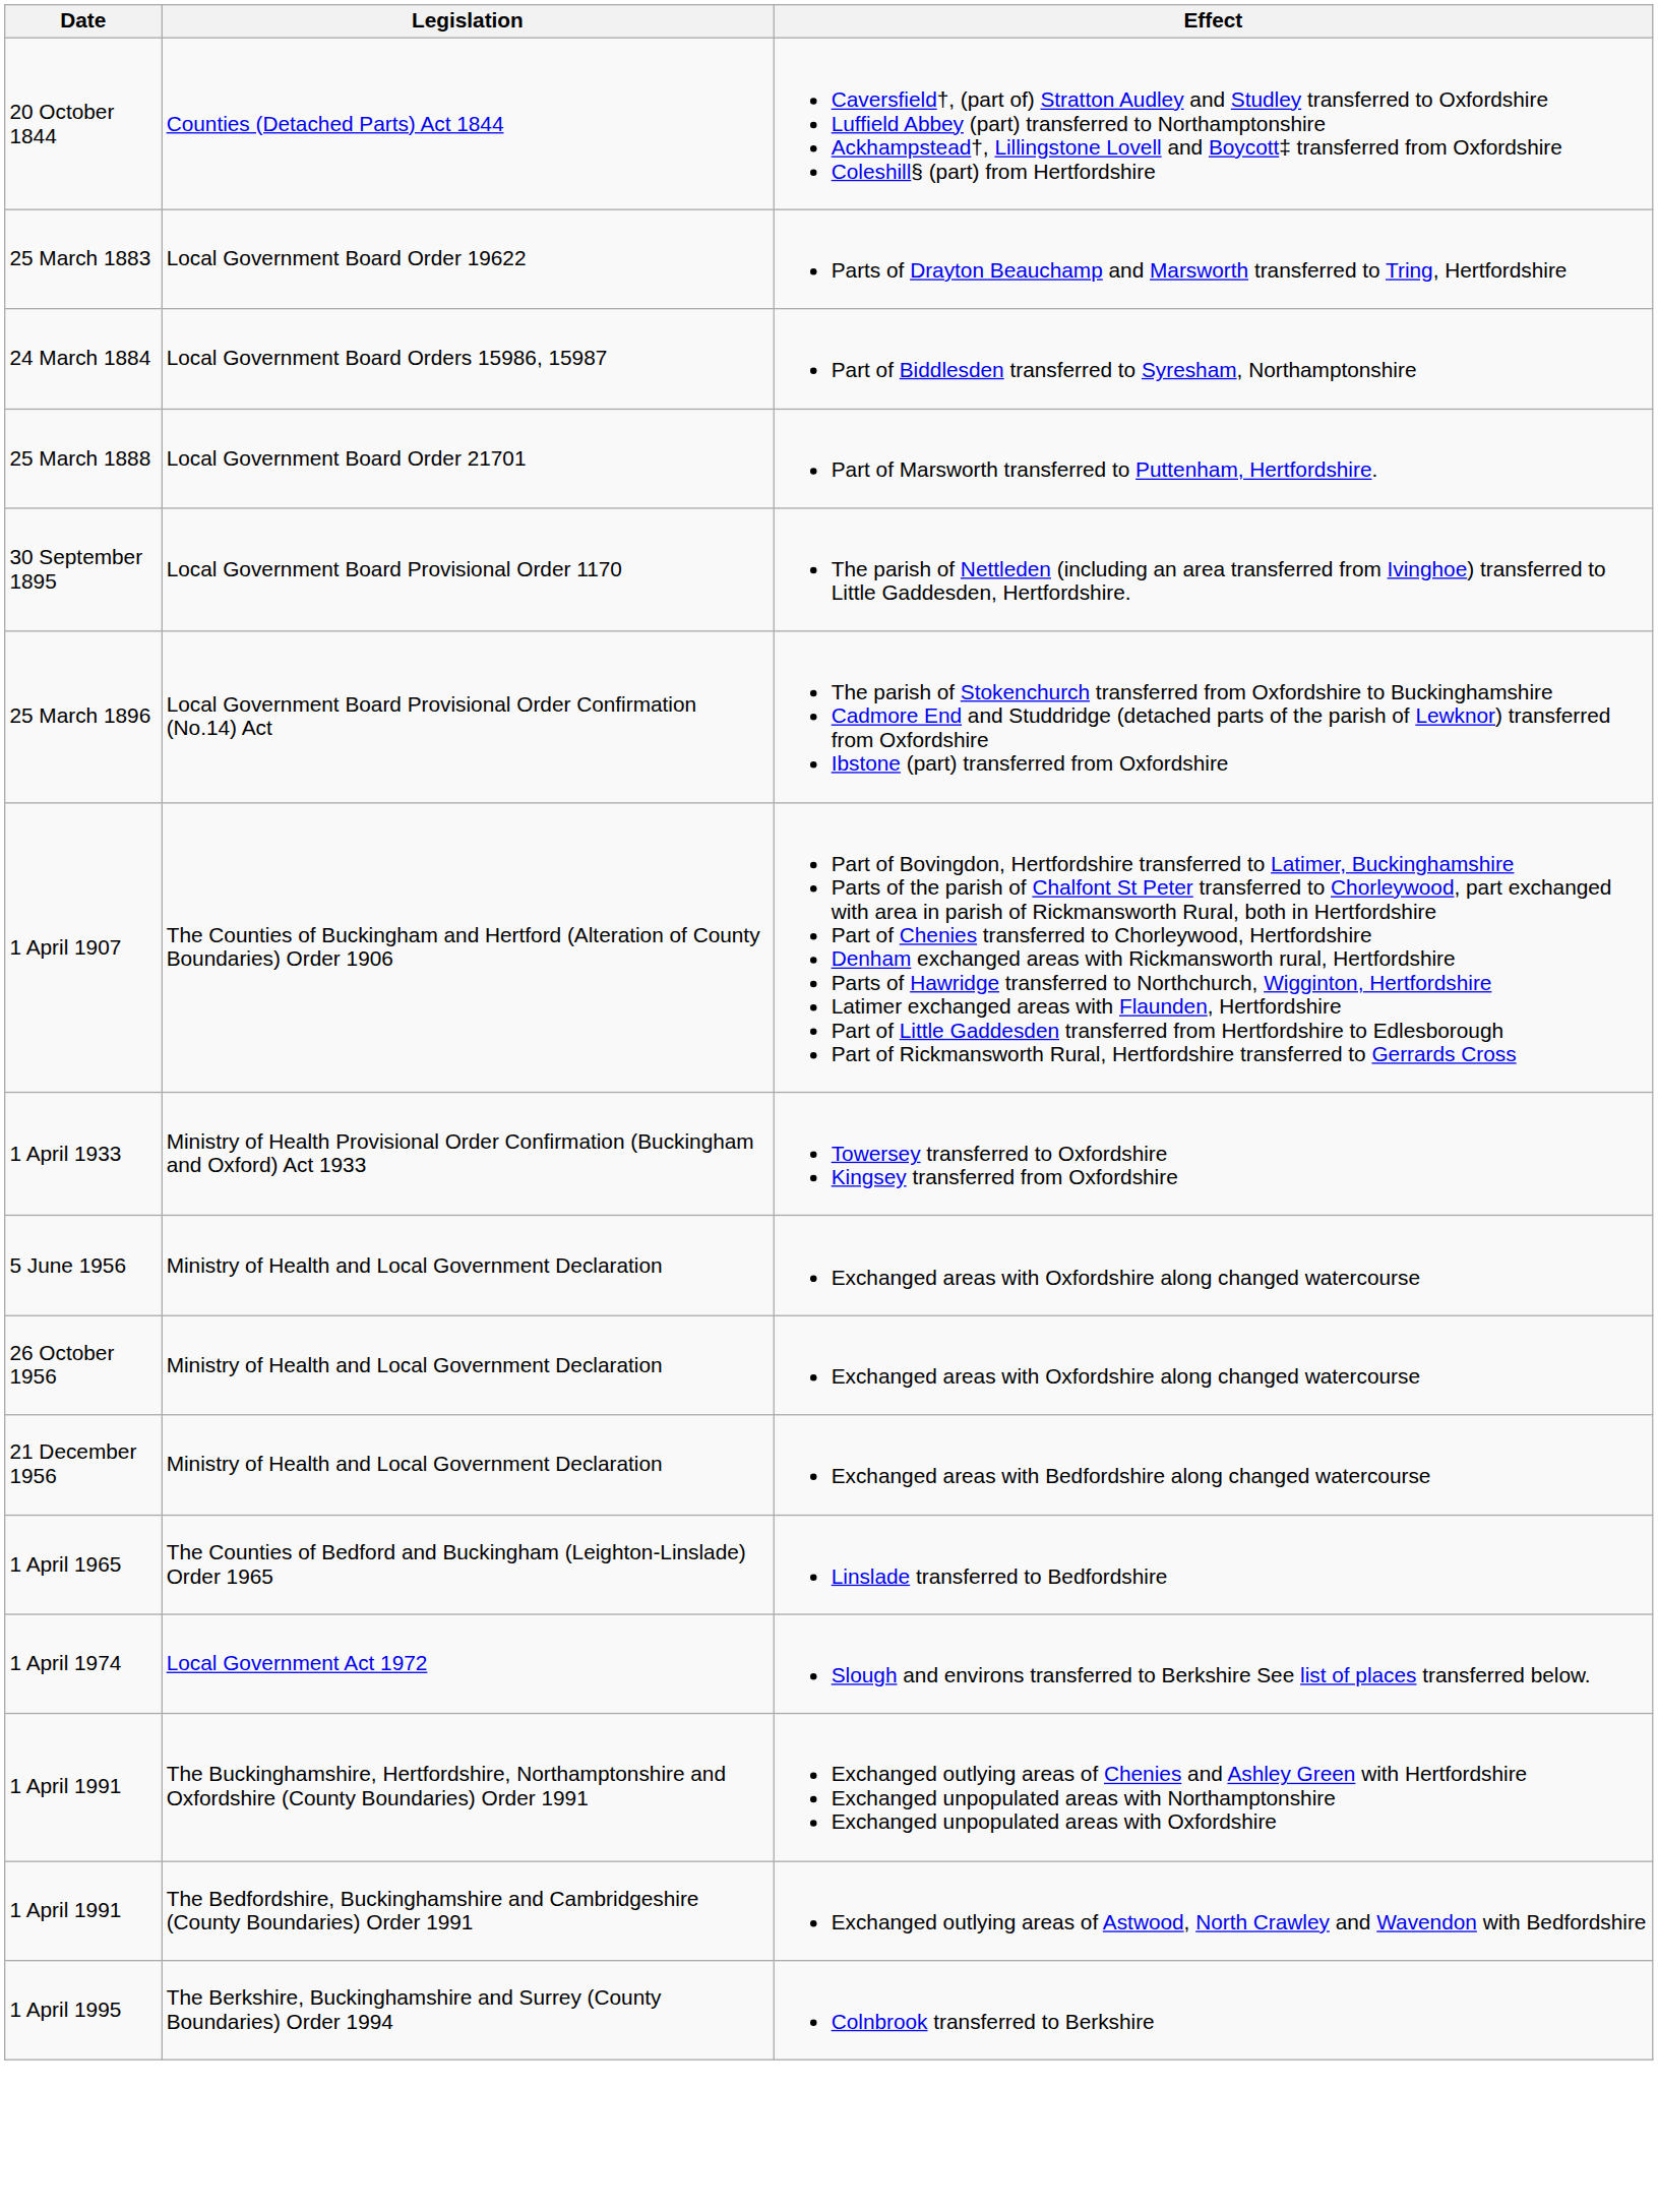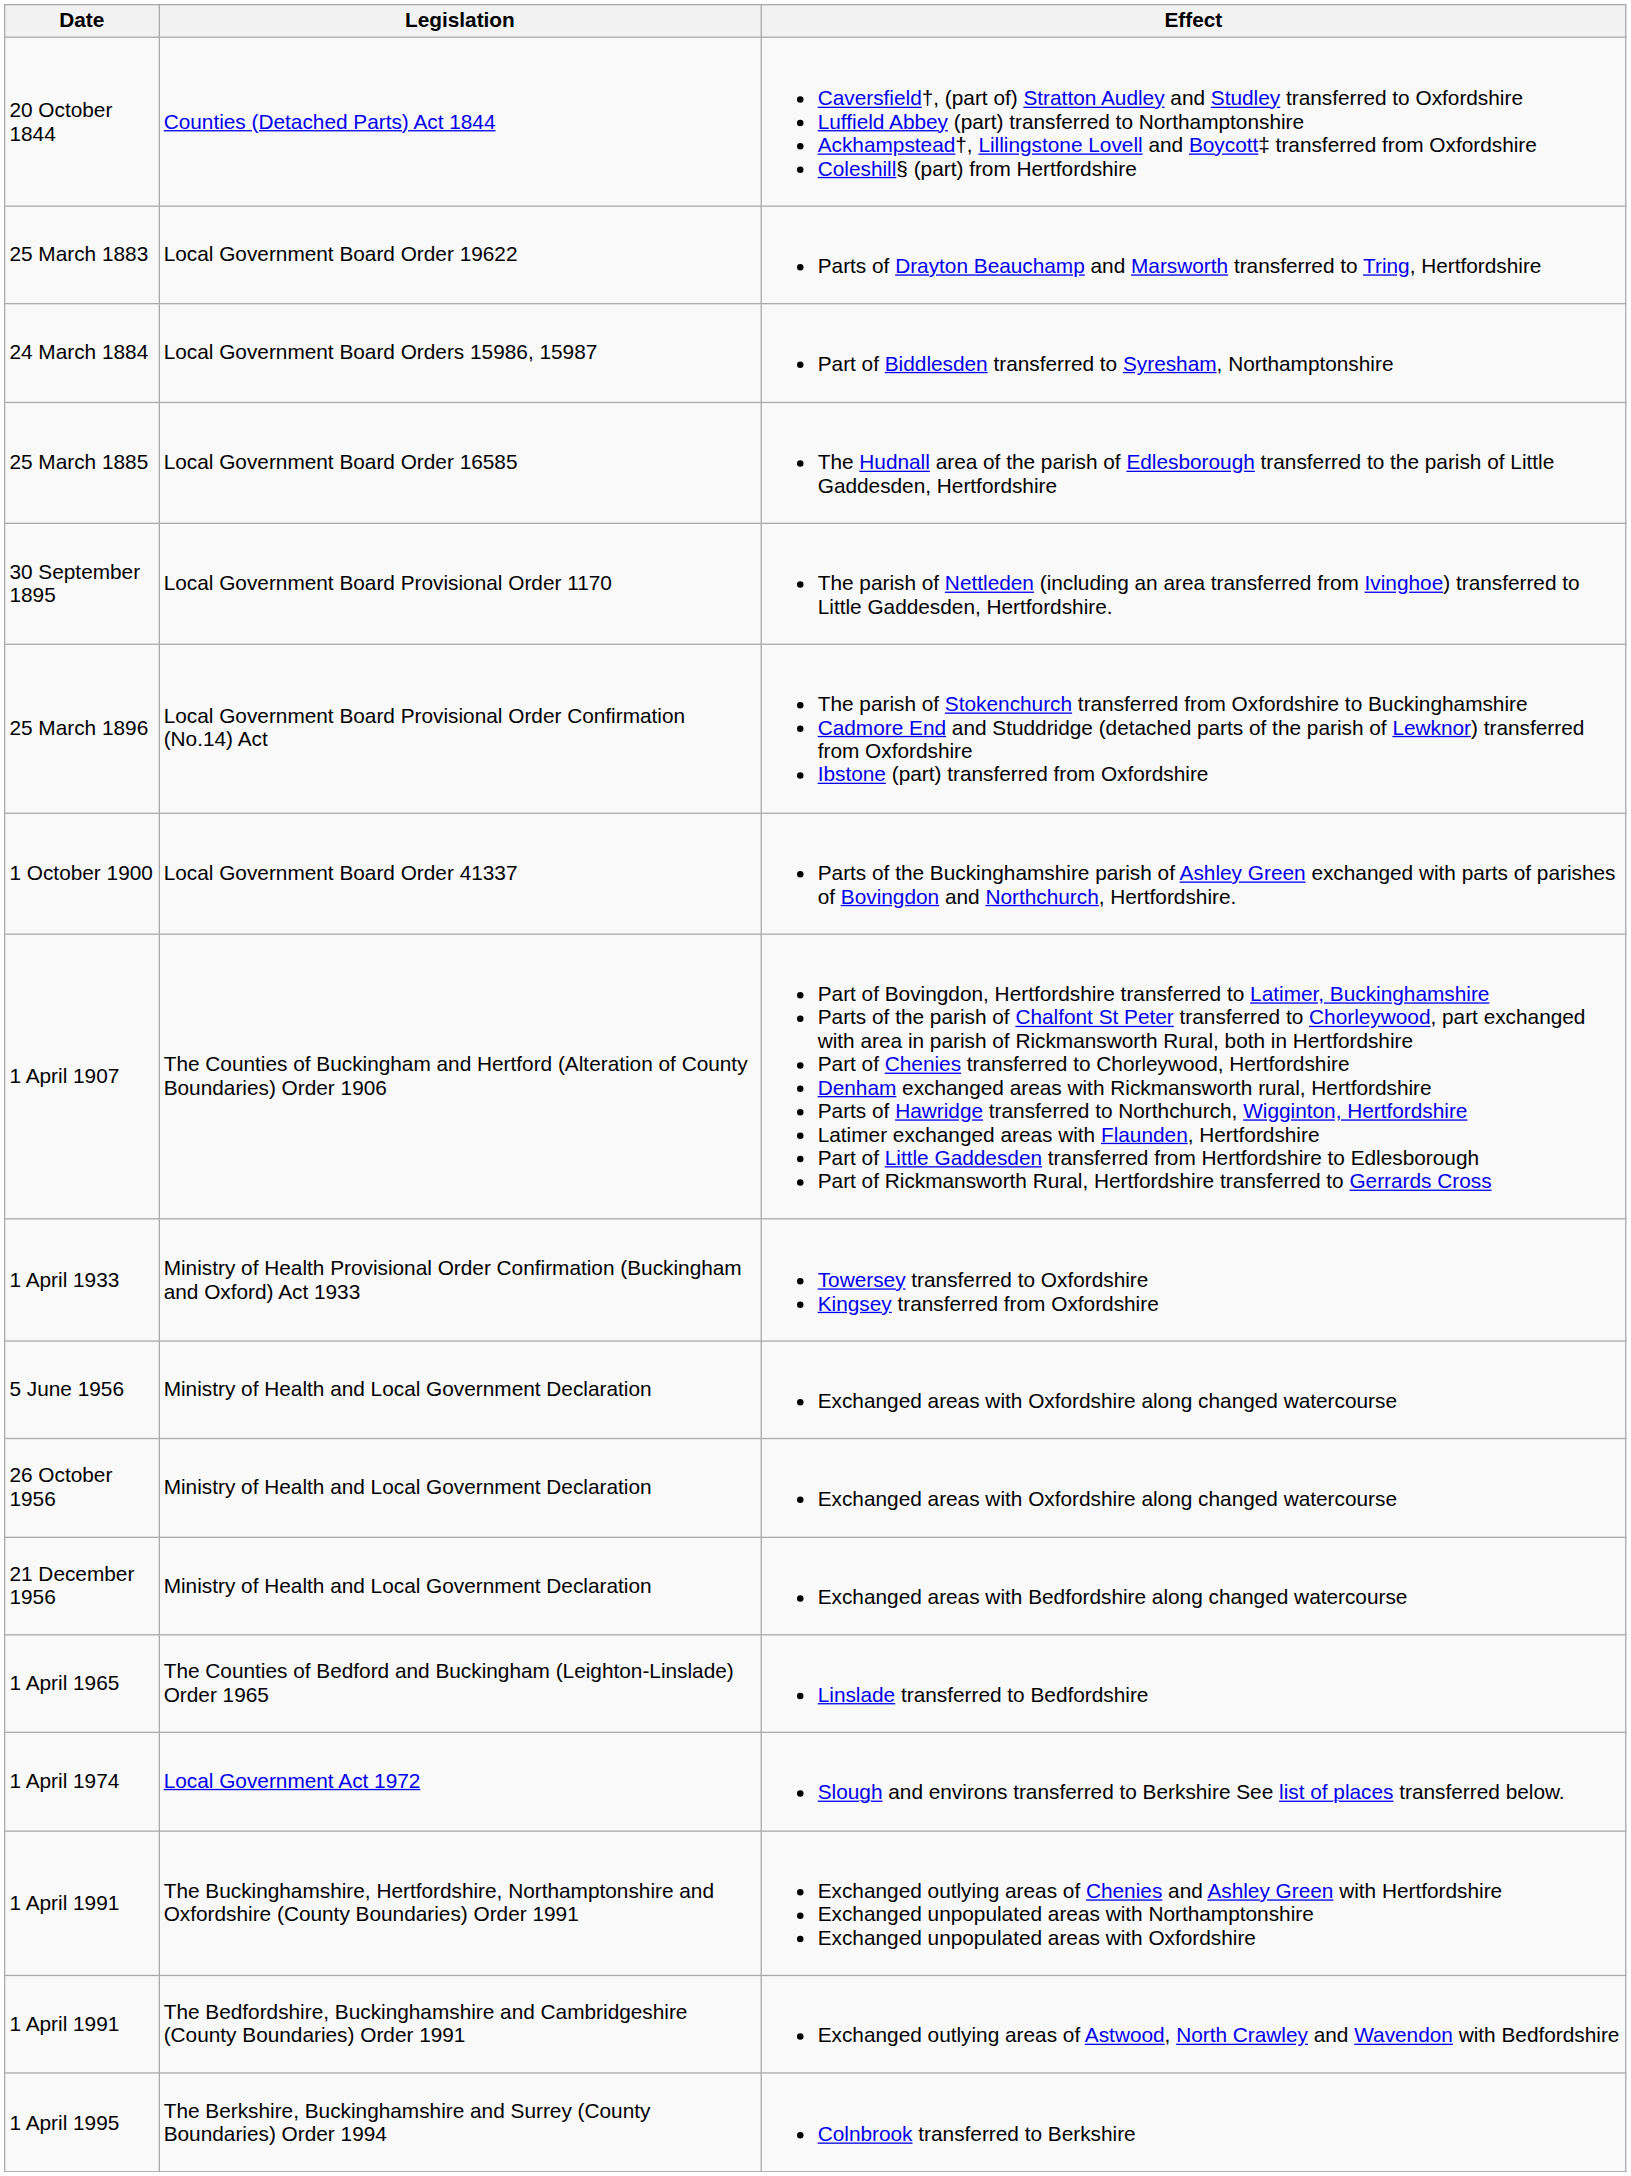+ row: 25 March 1885 | Local Government Board Order 16585 | The Hudnall area of the parish of Edlesborough transferred to the parish of Little Gaddesden, Hertfordshire
- row: 25 March 1888 | Local Government Board Order 21701 | Part of Marsworth transferred to Puttenham, Hertfordshire.
+ row: 1 October 1900 | Local Government Board Order 41337 | Parts of the Buckinghamshire parish of Ashley Green exchanged with parts of parishes of Bovingdon and Northchurch, Hertfordshire.
